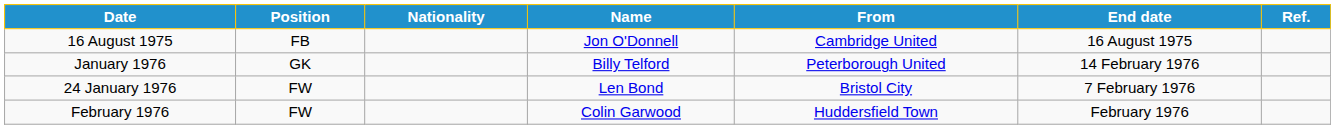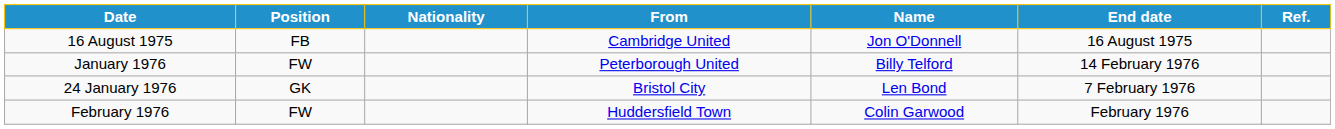columns swapped: Name <-> From
January 1976 | Position: GK -> FW
24 January 1976 | Position: FW -> GK
